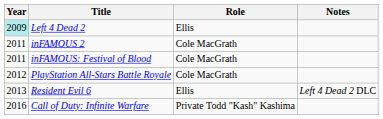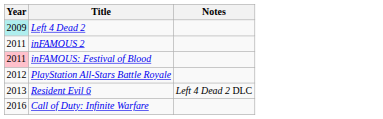- column: Role | Ellis | Cole MacGrath | Cole MacGrath | Cole MacGrath | Ellis | Private Todd "Kash" Kashima
inFAMOUS: Festival of Blood | Year: no background -> pink background
